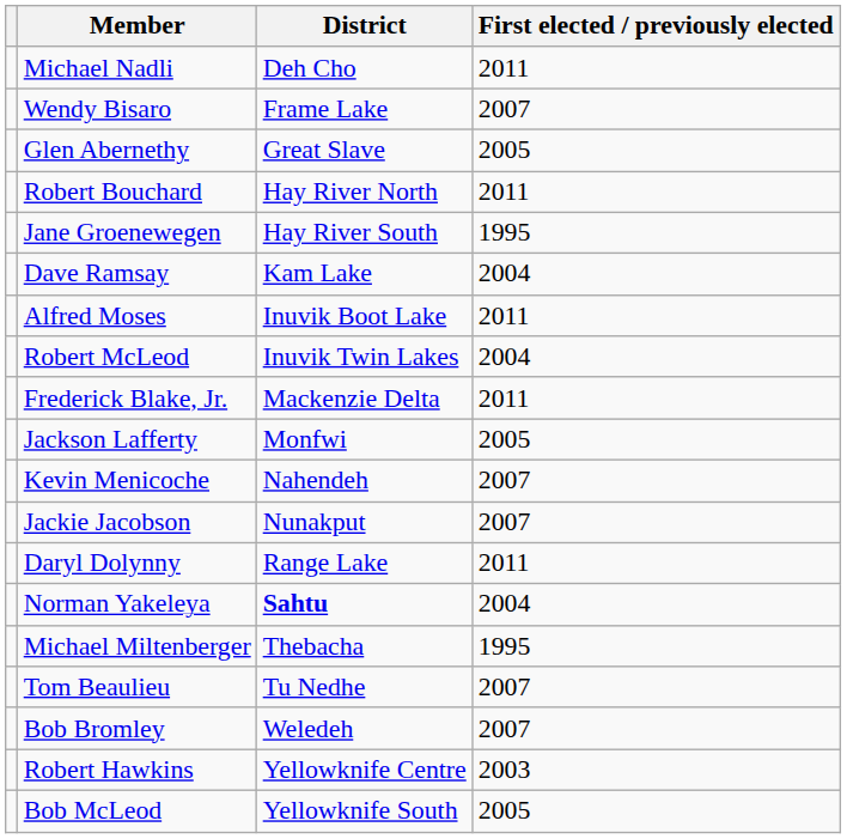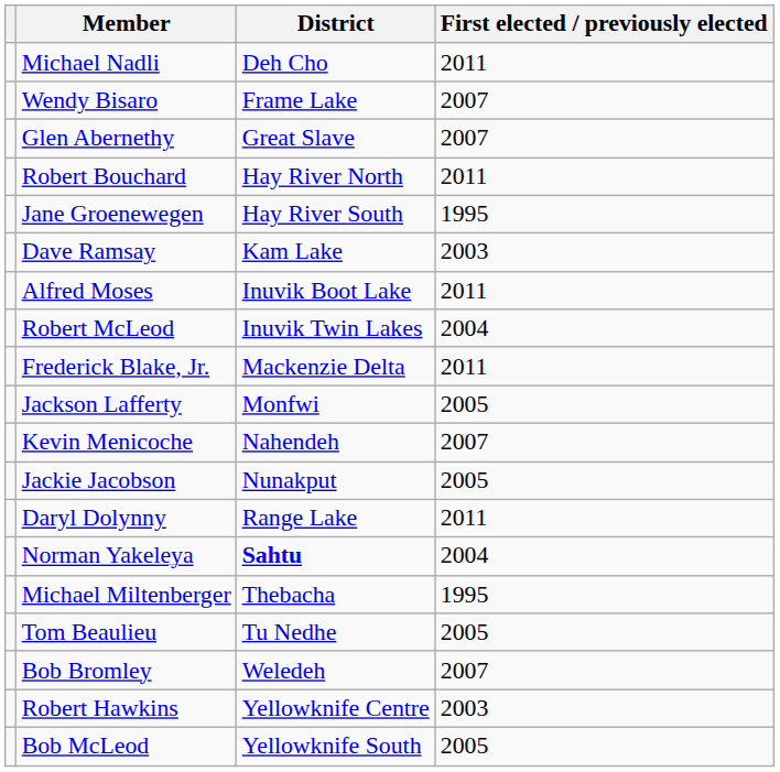Glen Abernethy | First elected / previously elected: 2005 -> 2007
Dave Ramsay | First elected / previously elected: 2004 -> 2003
Jackie Jacobson | First elected / previously elected: 2007 -> 2005
Tom Beaulieu | First elected / previously elected: 2007 -> 2005
